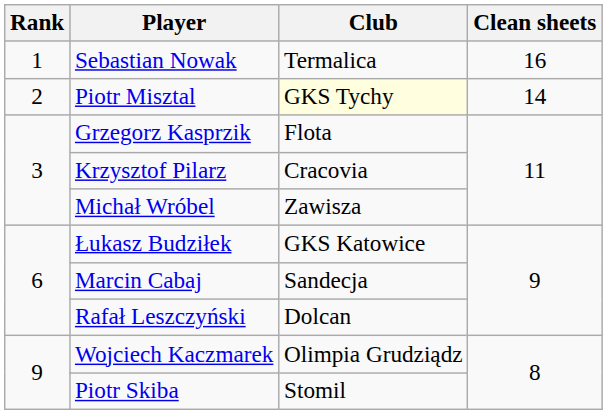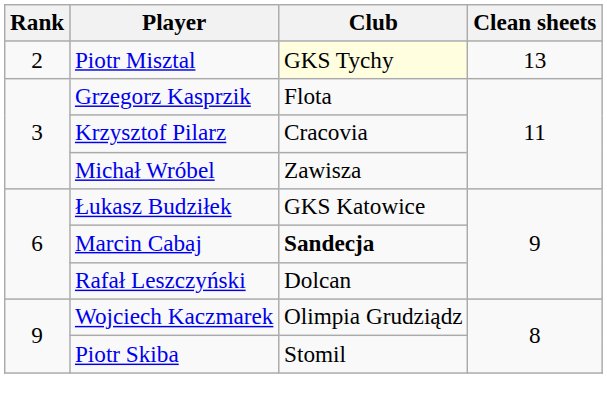- row: 1 | Sebastian Nowak | Termalica | 16
Piotr Misztal | Clean sheets: 14 -> 13
Marcin Cabaj | Club: normal -> bold
